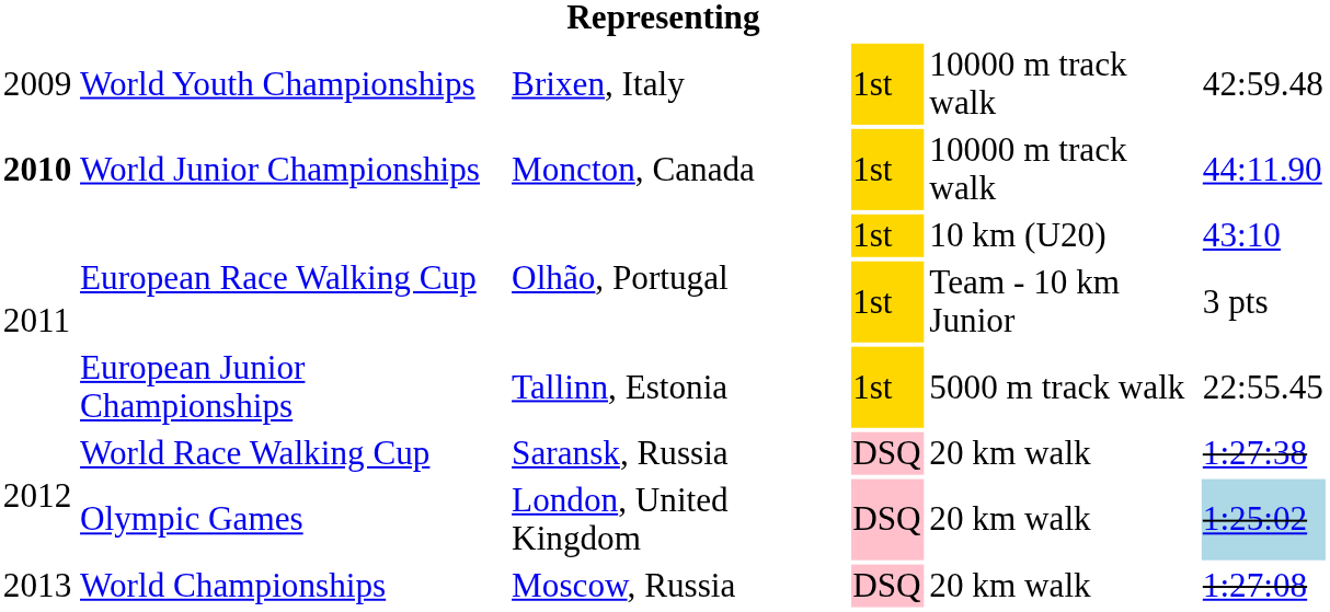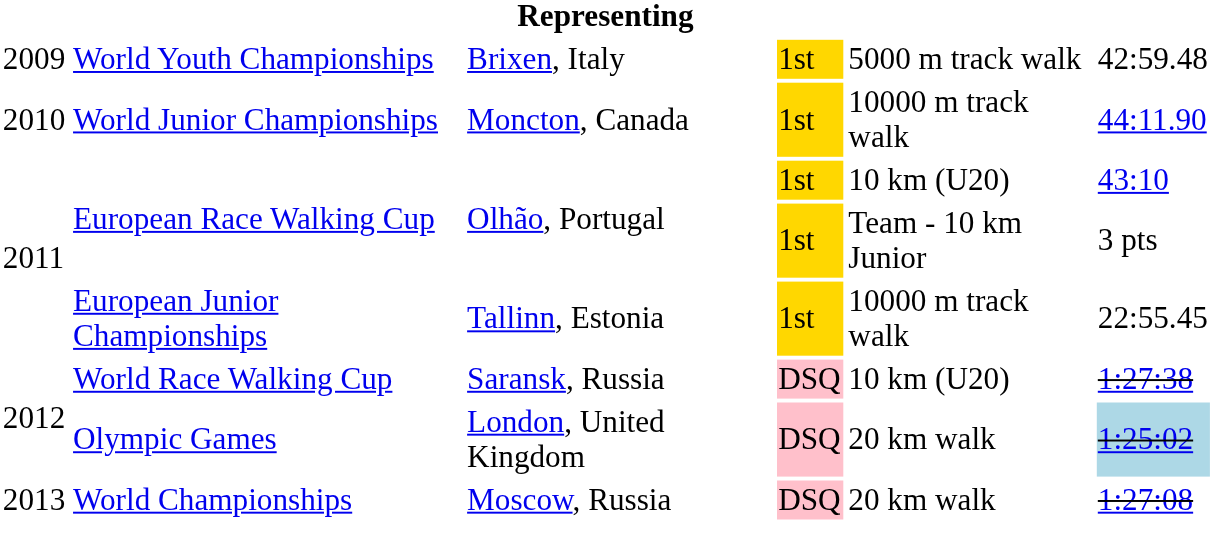World Youth Championships | column 5: 10000 m track walk -> 5000 m track walk
World Junior Championships | column 1: bold -> normal
European Junior Championships | column 5: 5000 m track walk -> 10000 m track walk
World Race Walking Cup | column 5: 20 km walk -> 10 km (U20)
